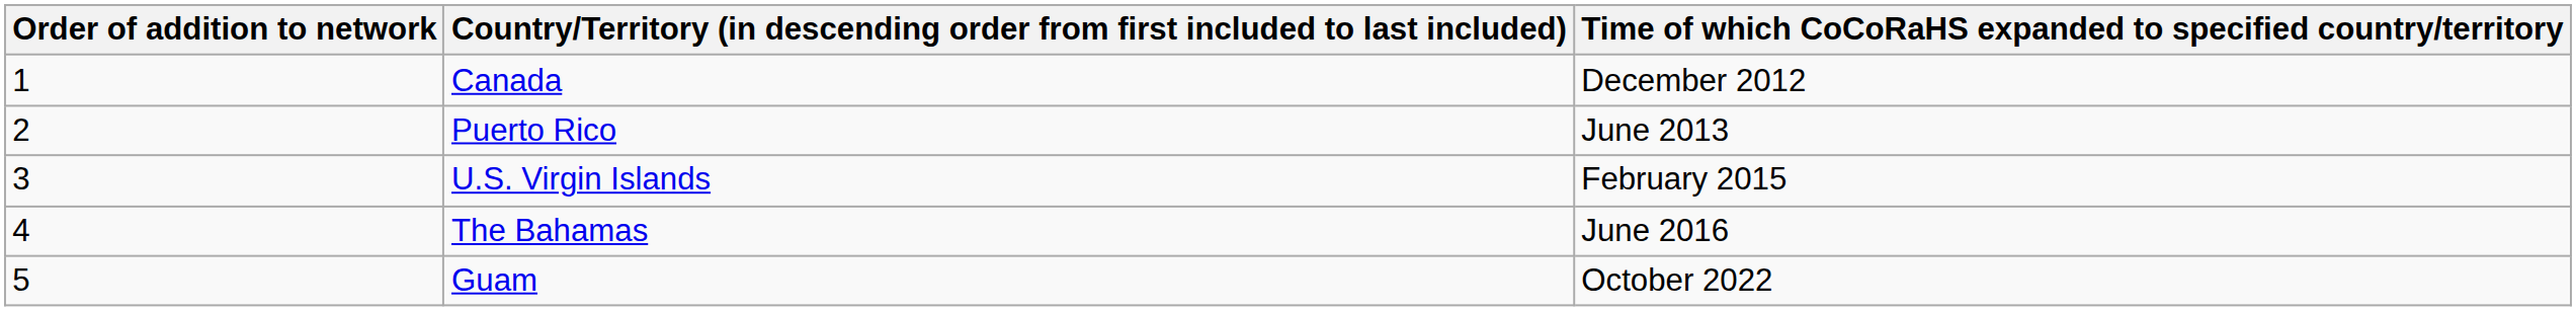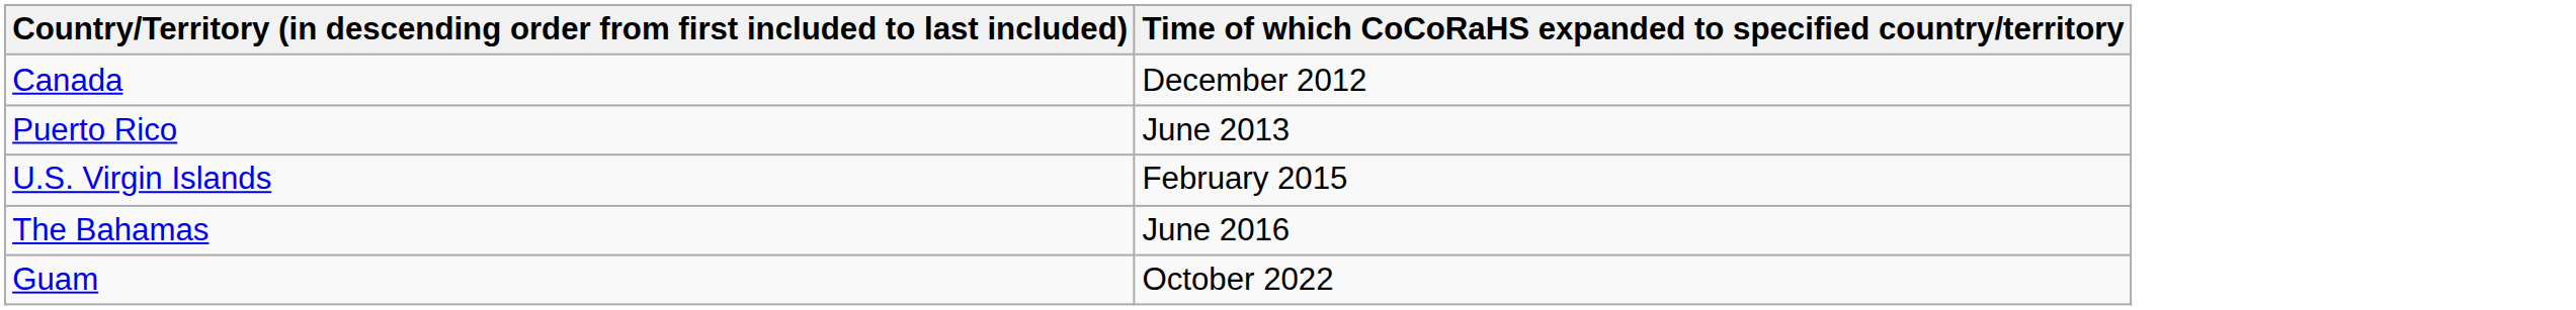- column: Order of addition to network | 1 | 2 | 3 | 4 | 5
